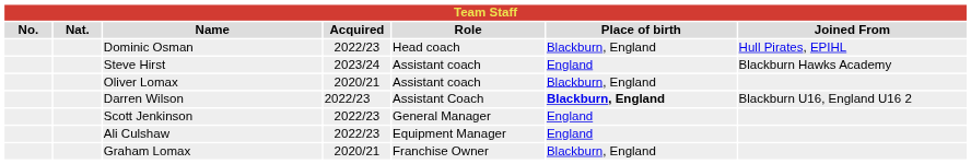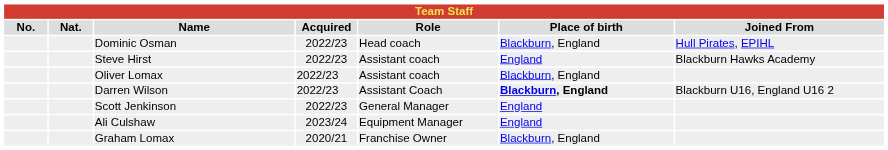Steve Hirst | Acquired: 2023/24 -> 2022/23
Oliver Lomax | Acquired: 2020/21 -> 2022/23
Ali Culshaw | Acquired: 2022/23 -> 2023/24
